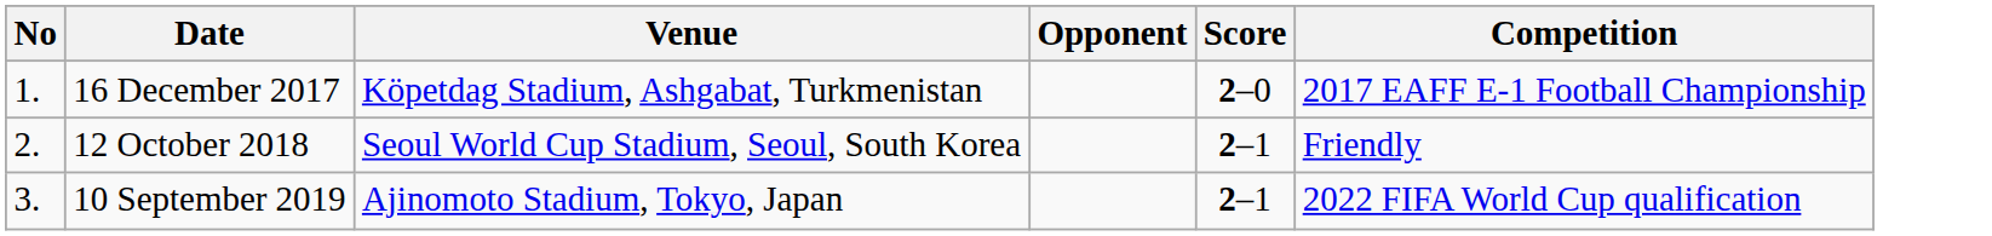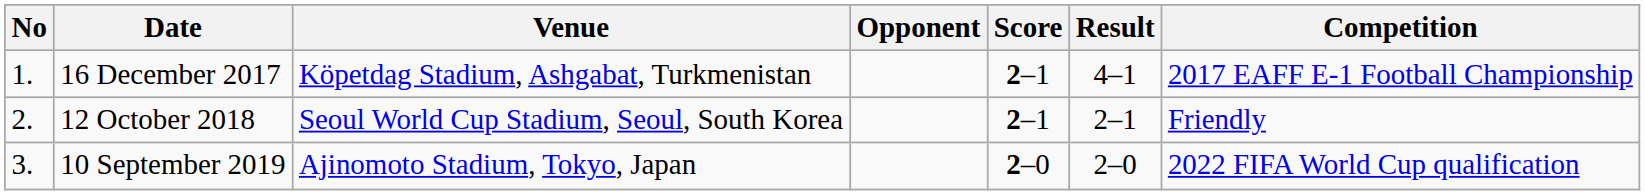+ column: Result | 4–1 | 2–1 | 2–0
16 December 2017 | Score: 2–0 -> 2–1
10 September 2019 | Score: 2–1 -> 2–0
